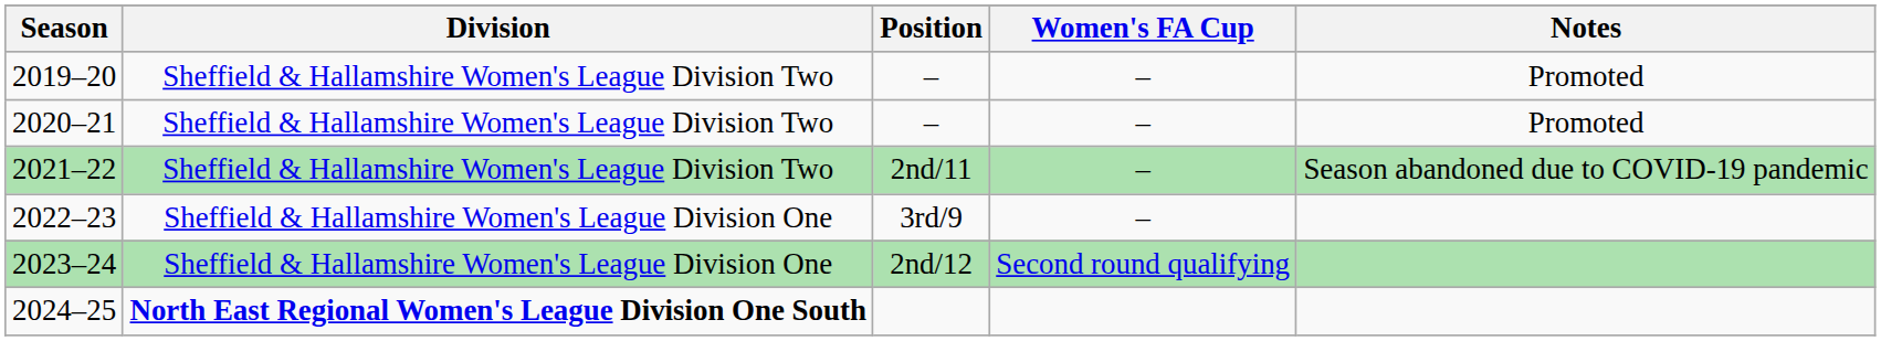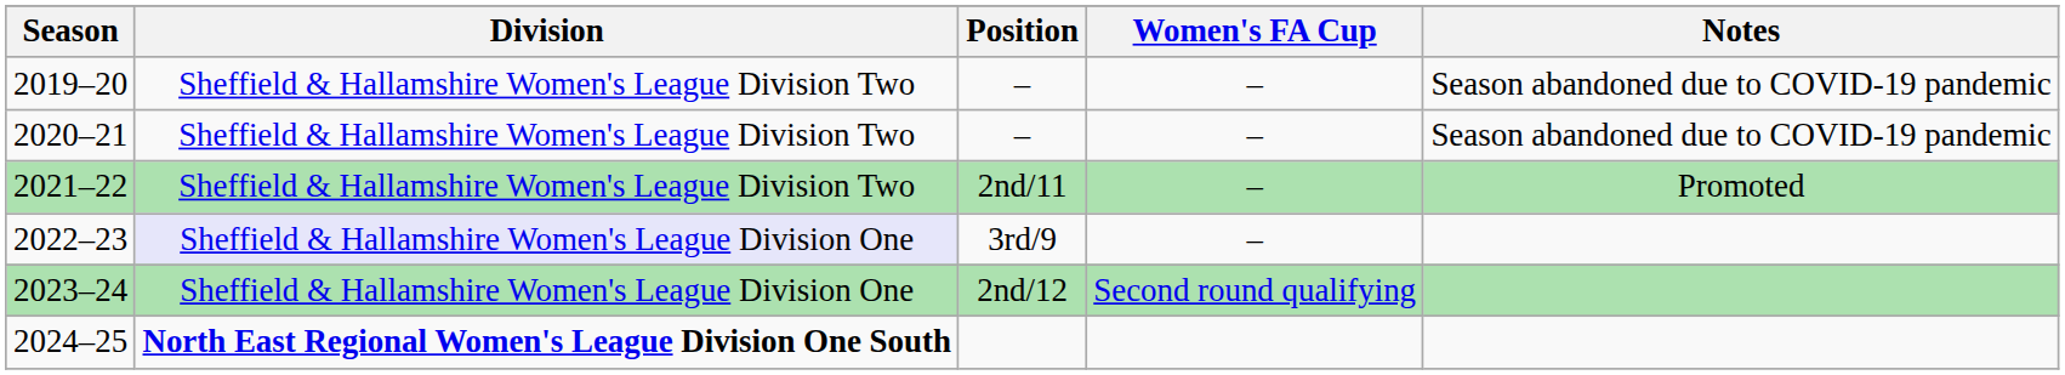2019–20 | Notes: Promoted -> Season abandoned due to COVID-19 pandemic
2020–21 | Notes: Promoted -> Season abandoned due to COVID-19 pandemic
2021–22 | Notes: Season abandoned due to COVID-19 pandemic -> Promoted
2022–23 | Division: no background -> lavender background
